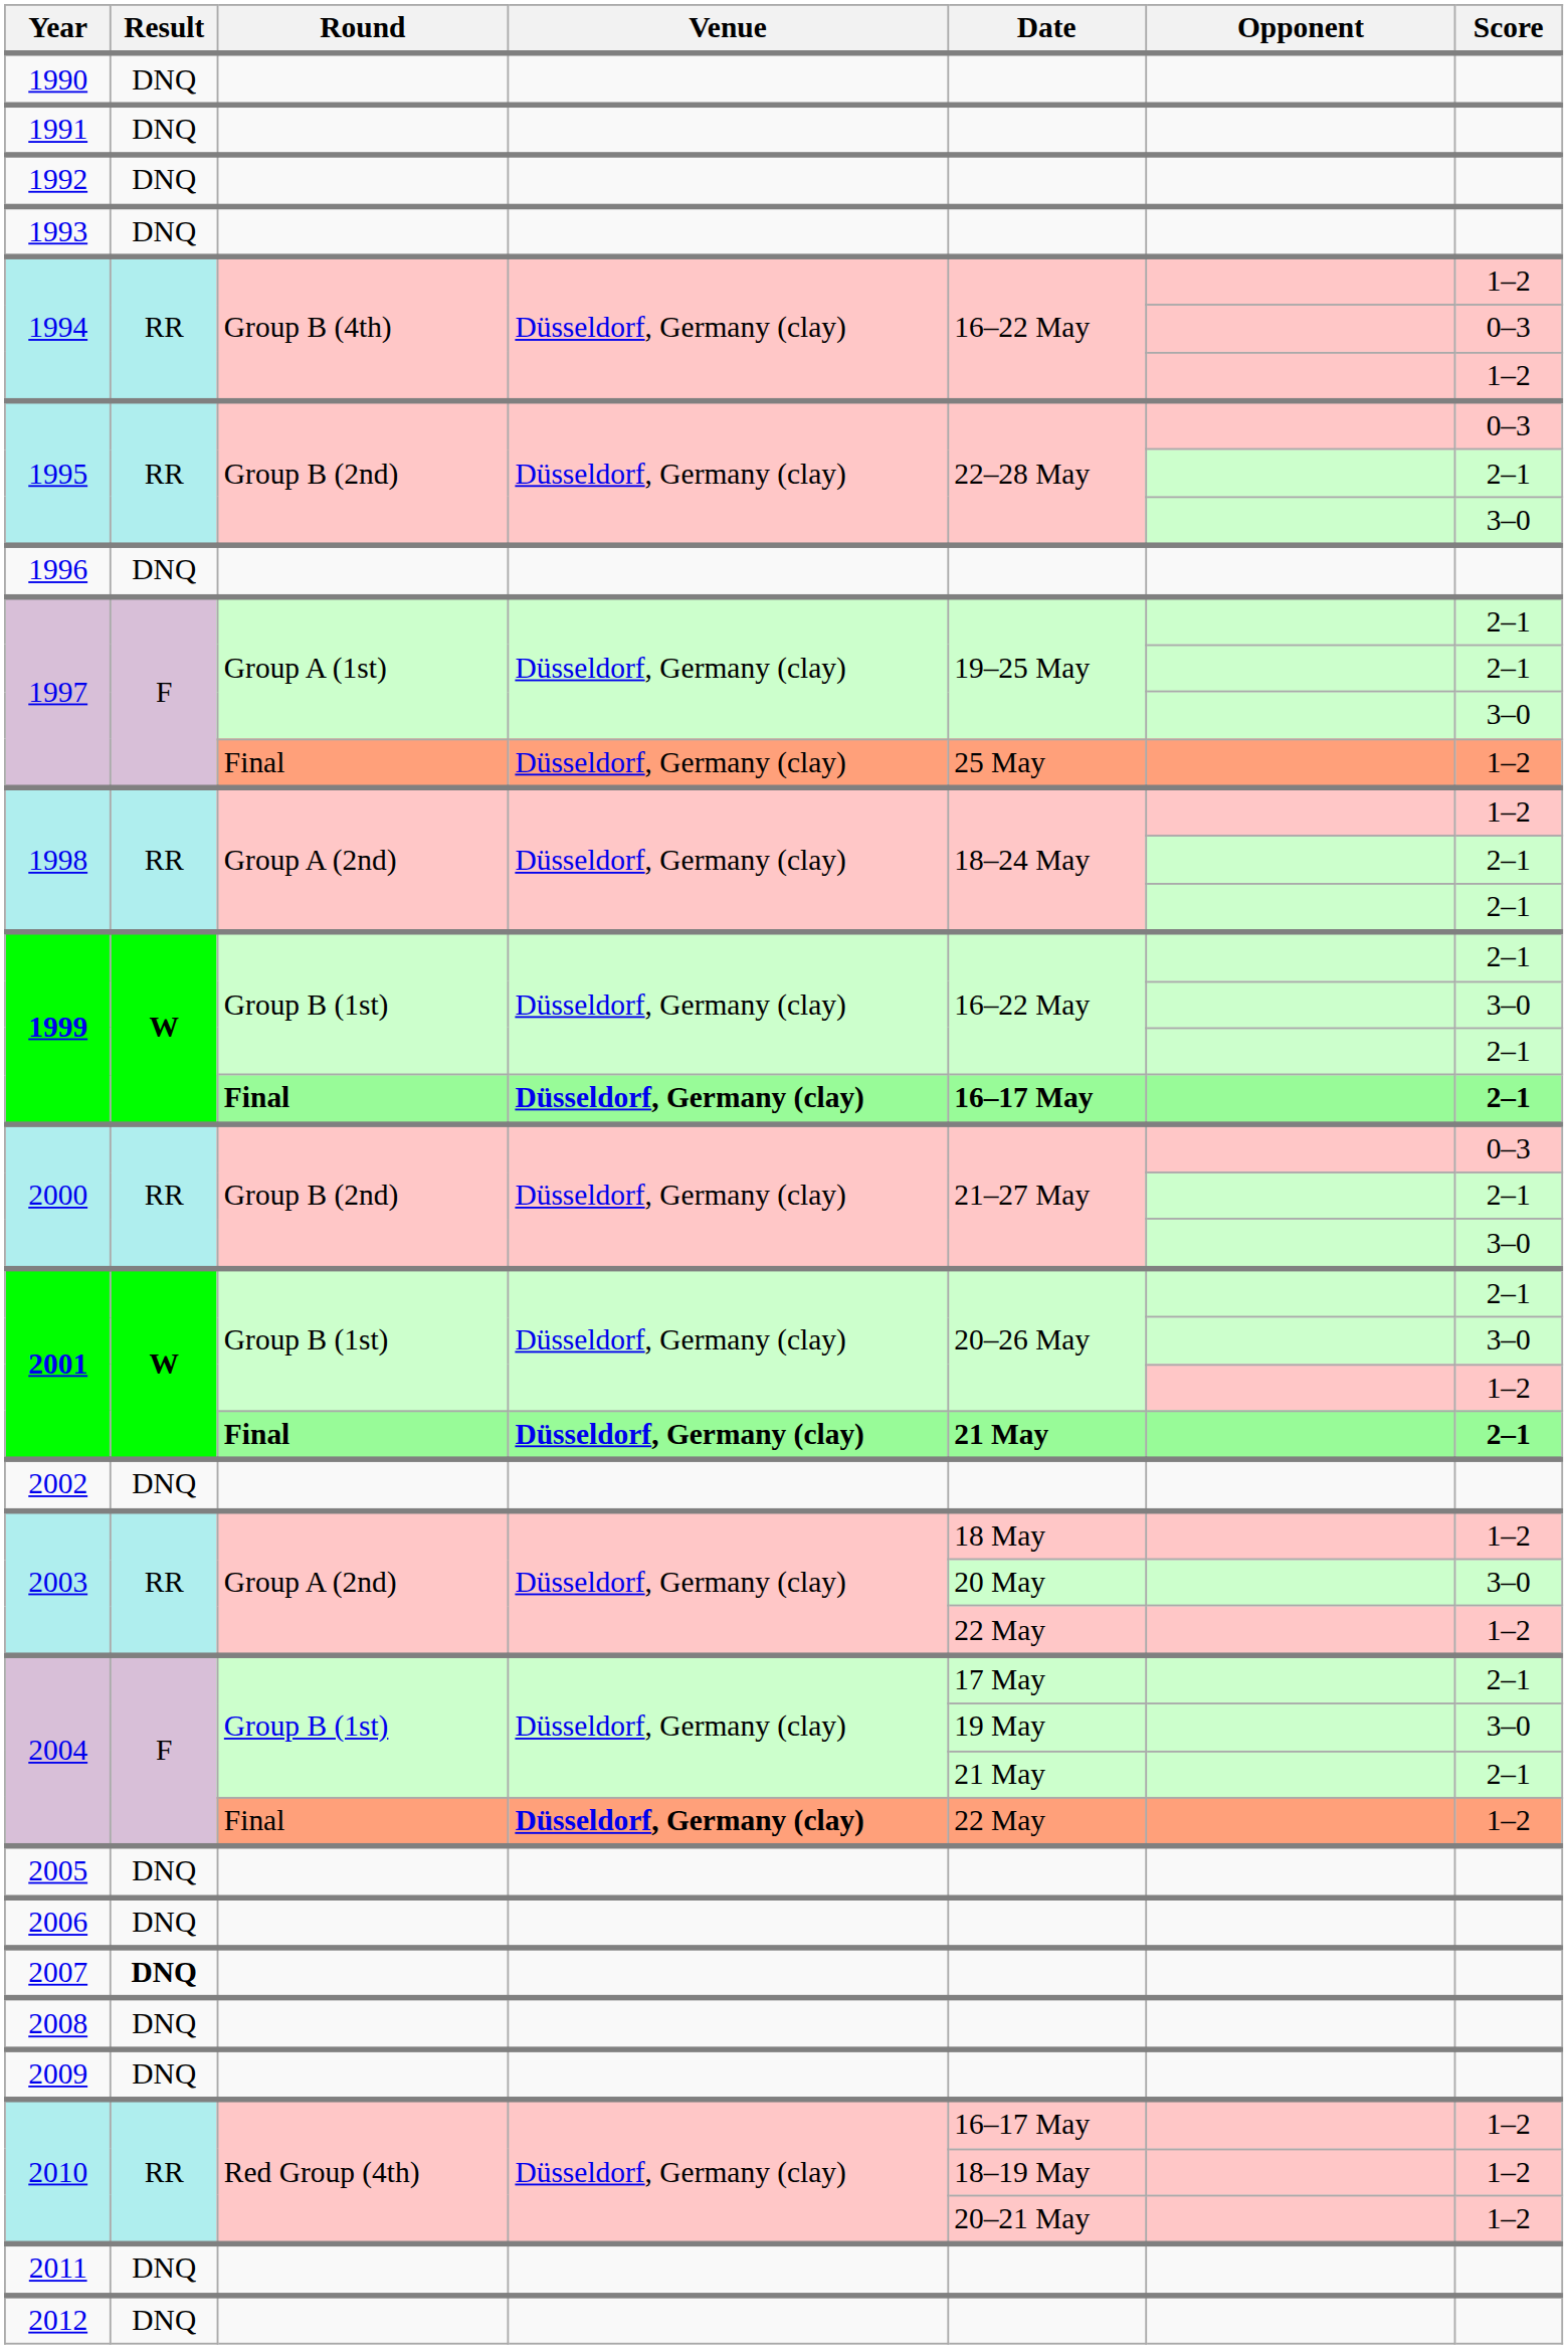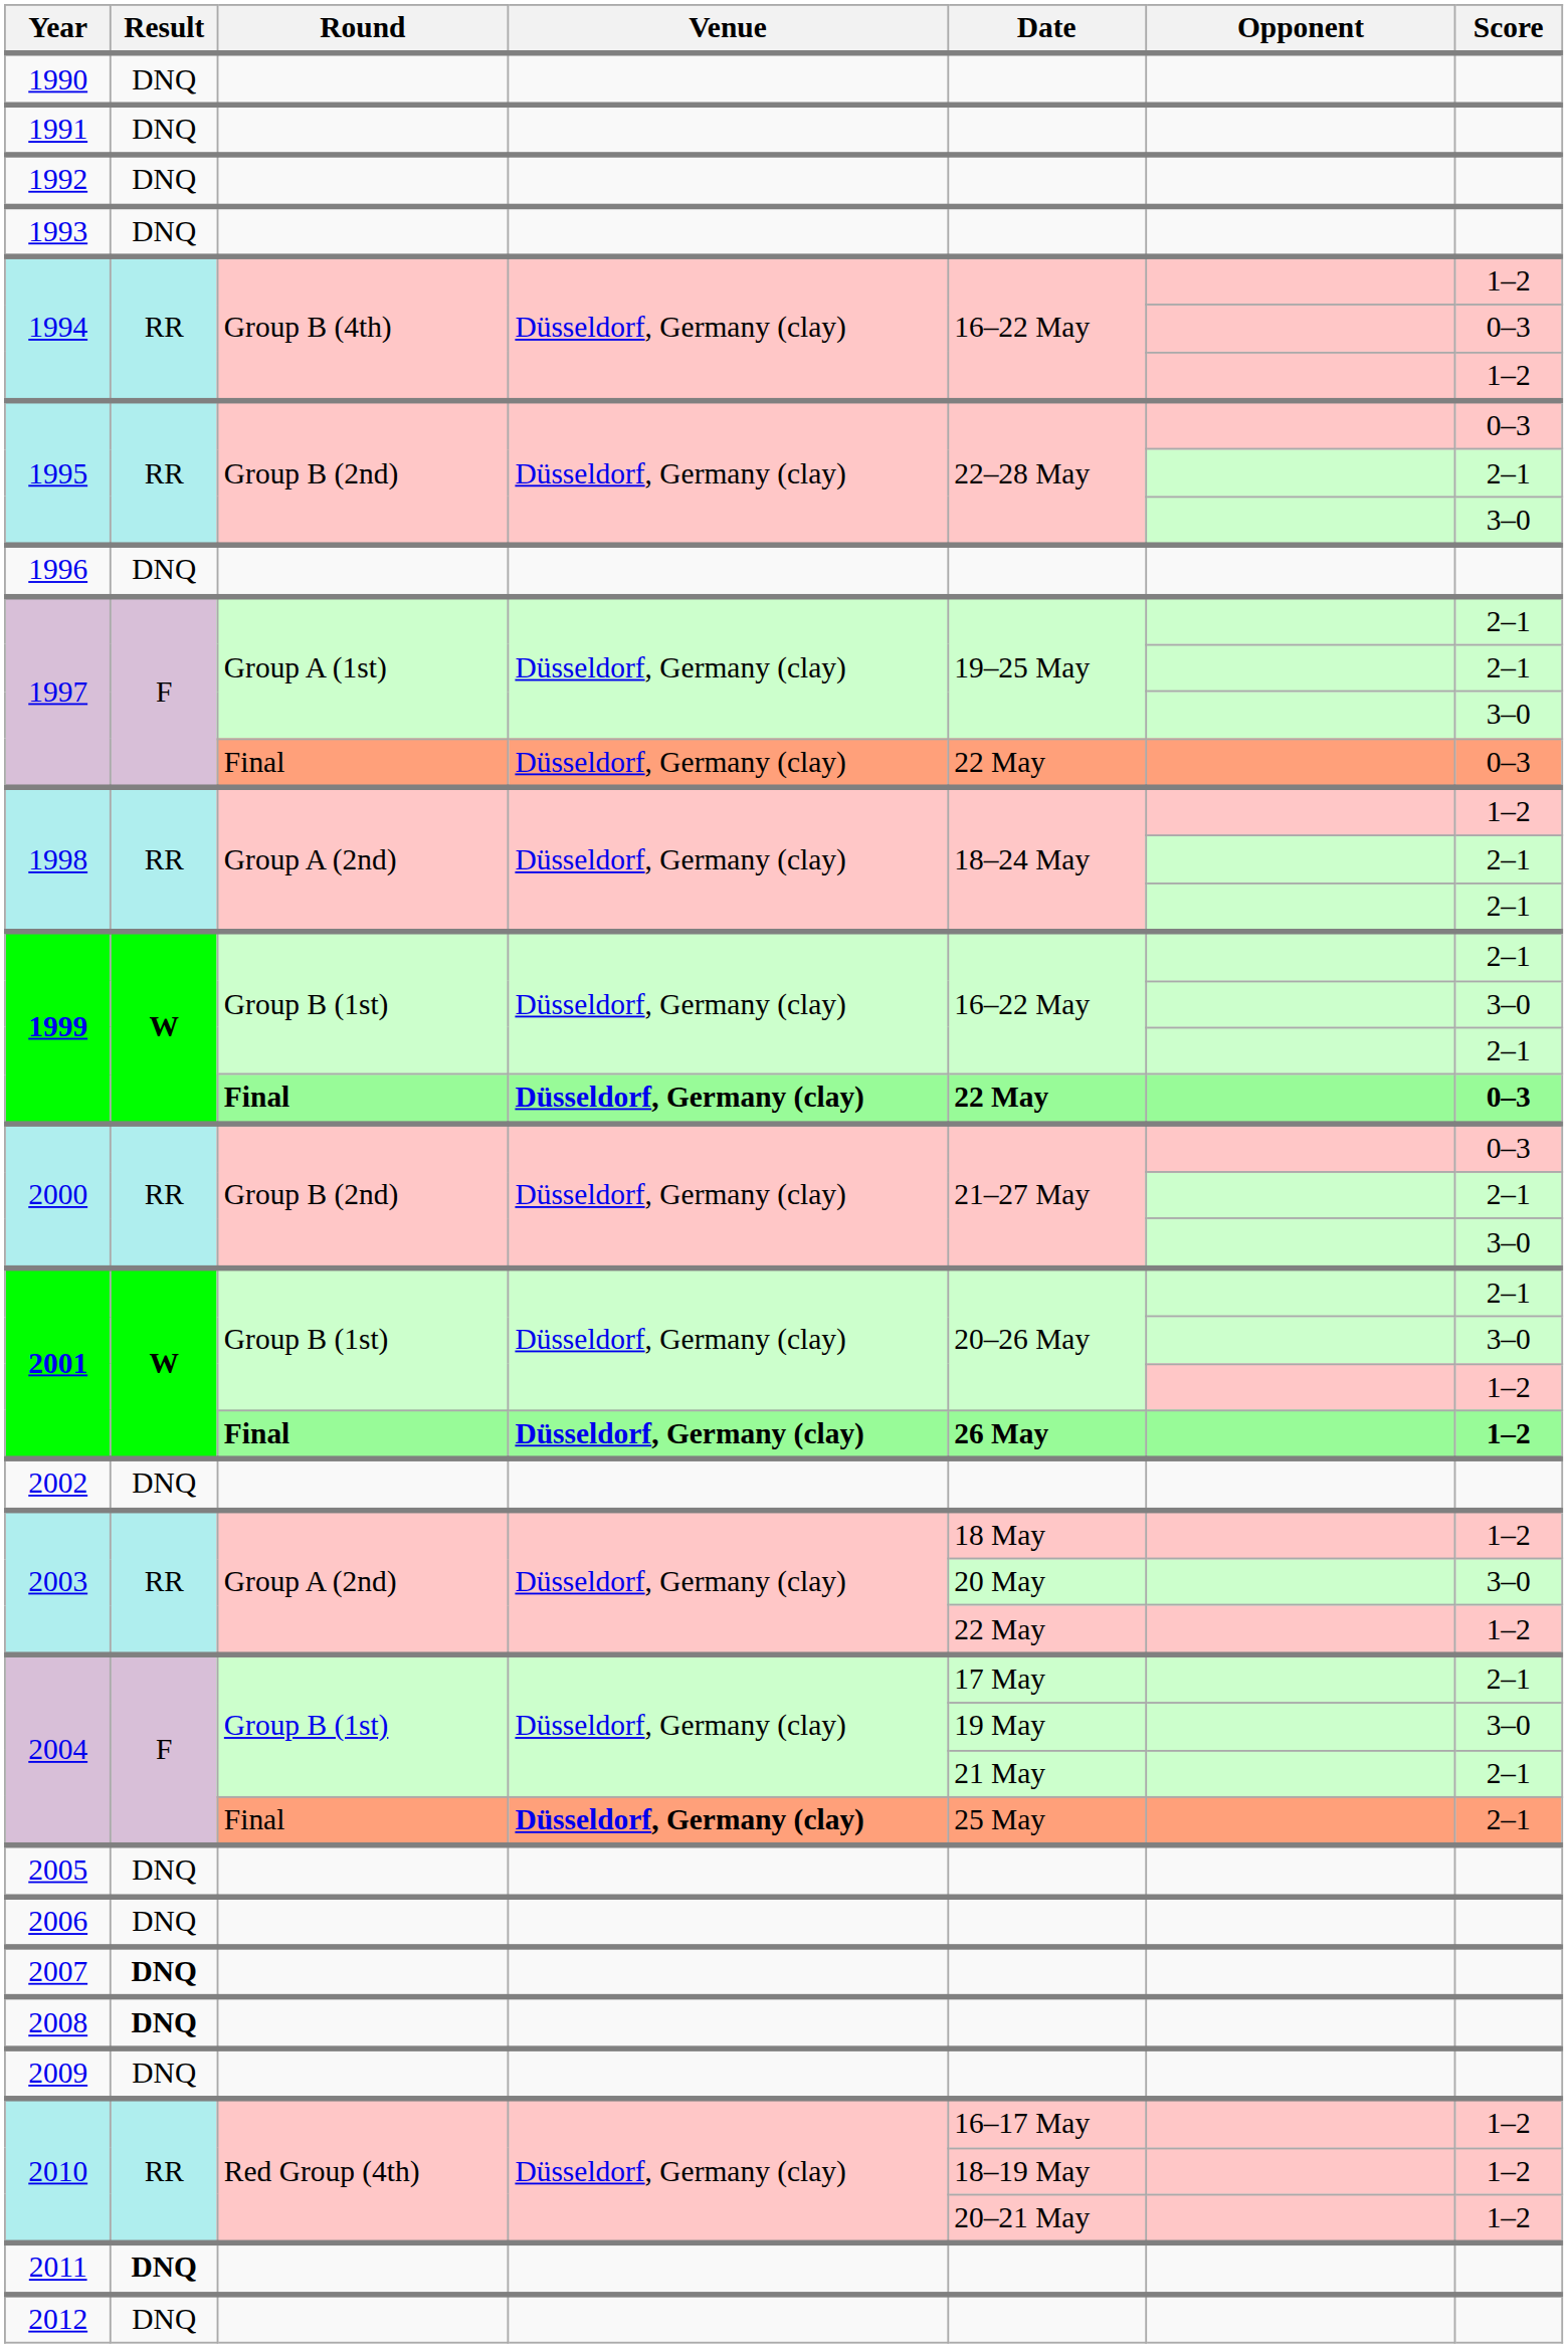1997 / Final | Date: 25 May -> 22 May
1997 / Final | Score: 1–2 -> 0–3
1999 / Final | Date: 16–17 May -> 22 May
1999 / Final | Score: 2–1 -> 0–3
2001 / Final | Date: 21 May -> 26 May
2001 / Final | Score: 2–1 -> 1–2
2004 / Final | Date: 22 May -> 25 May
2004 / Final | Score: 1–2 -> 2–1
2008 | Result: normal -> bold
2011 | Result: normal -> bold
